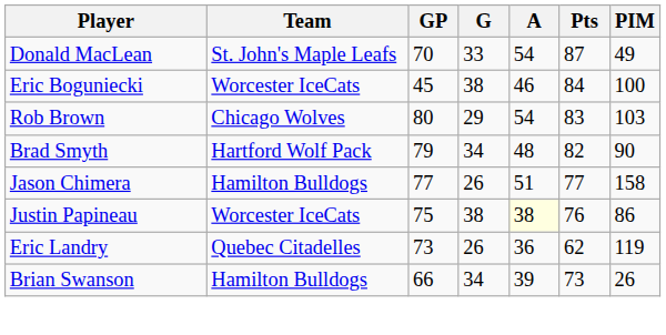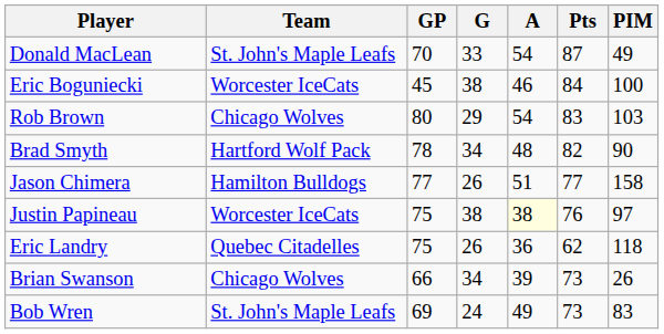Brad Smyth | GP: 79 -> 78
Justin Papineau | PIM: 86 -> 97
Eric Landry | GP: 73 -> 75
Eric Landry | PIM: 119 -> 118
Brian Swanson | Team: Hamilton Bulldogs -> Chicago Wolves
+ row: Bob Wren | St. John's Maple Leafs | 69 | 24 | 49 | 73 | 83
